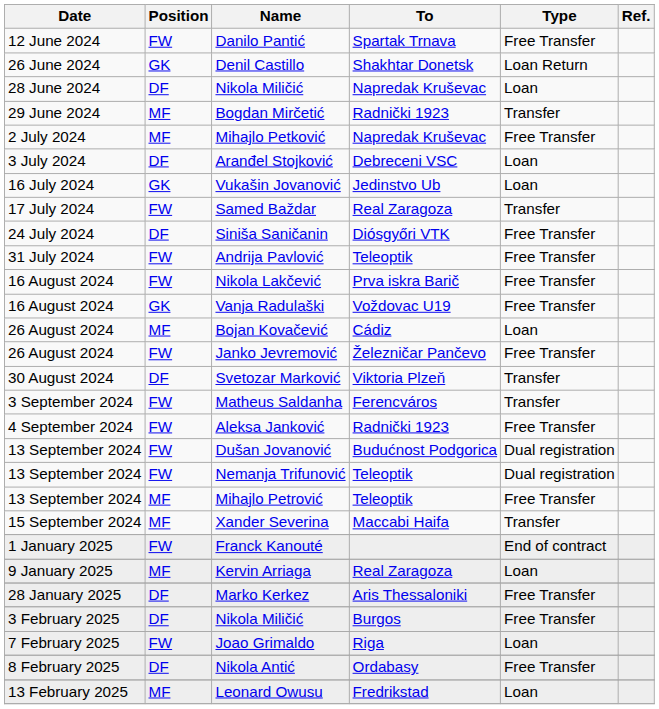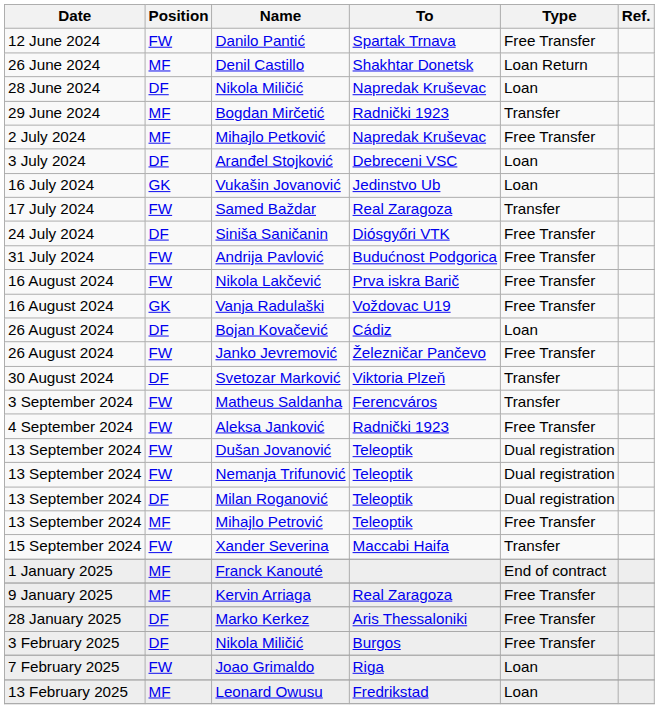Denil Castillo | Position: GK -> MF
Andrija Pavlović | To: Teleoptik -> Budućnost Podgorica
Bojan Kovačević | Position: MF -> DF
Dušan Jovanović | To: Budućnost Podgorica -> Teleoptik
+ row: 13 September 2024 | DF | Milan Roganović | Teleoptik | Dual registration
Xander Severina | Position: MF -> FW
Franck Kanouté | Position: FW -> MF
Kervin Arriaga | Type: Loan -> Free Transfer
- row: 8 February 2025 | DF | Nikola Antić | Ordabasy | Free Transfer
